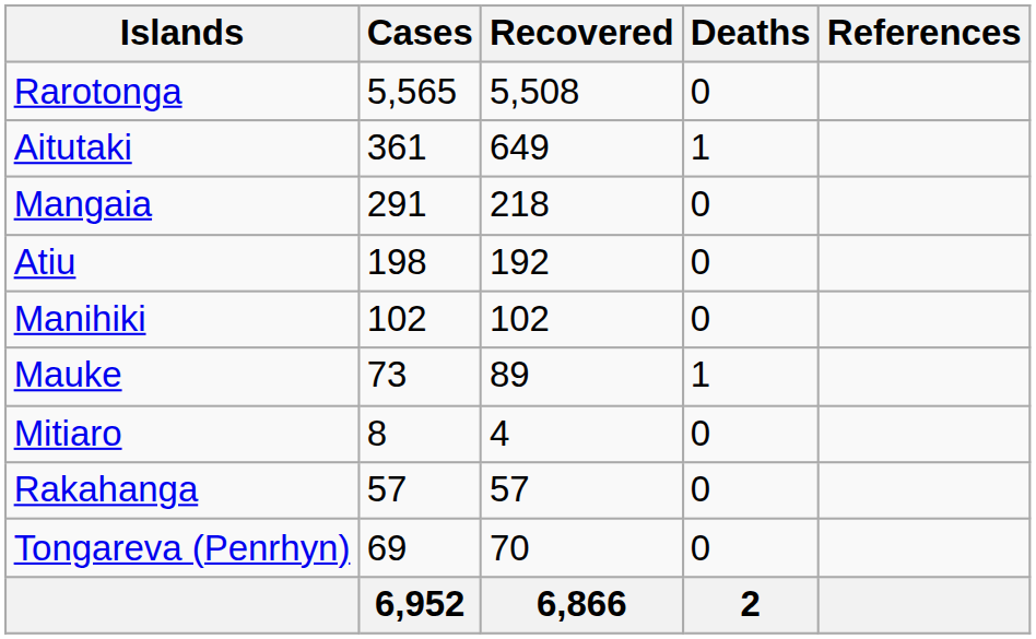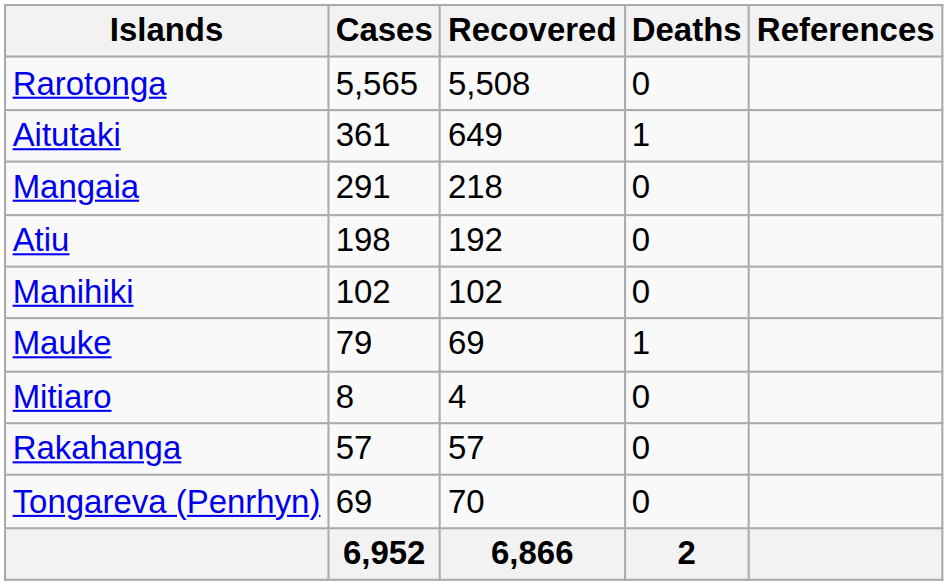Mauke | Cases: 73 -> 79
Mauke | Recovered: 89 -> 69
